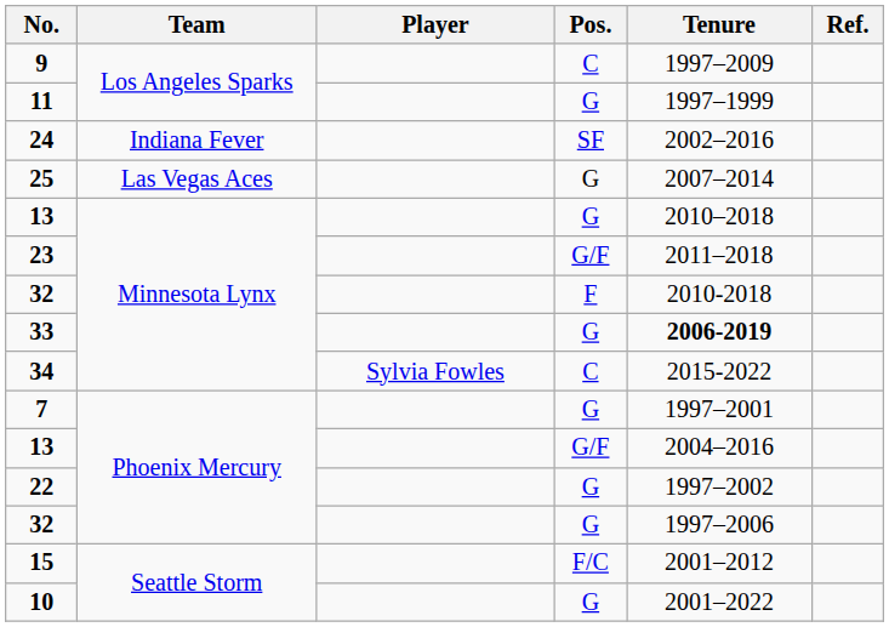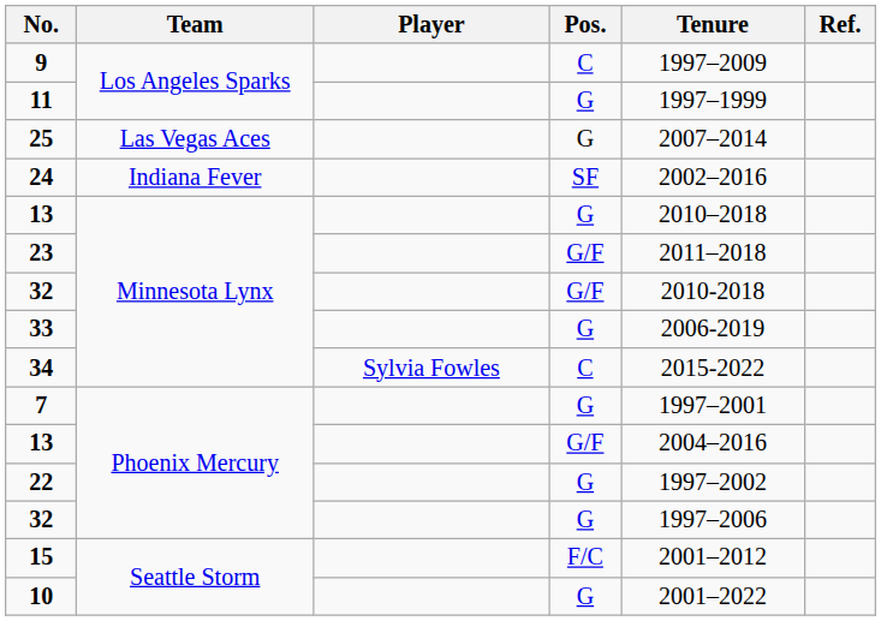rows swapped: 24 <-> 25
32 / Minnesota Lynx | Pos.: F -> G/F
33 | Tenure: bold -> normal
